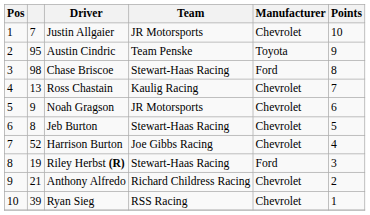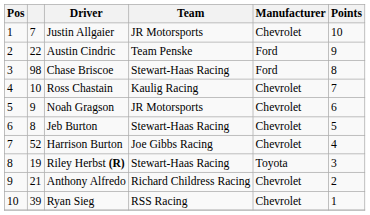Austin Cindric | column 2: 95 -> 22
Austin Cindric | Manufacturer: Toyota -> Ford
Ross Chastain | column 2: 13 -> 10
Riley Herbst (R) | Manufacturer: Ford -> Toyota
